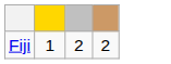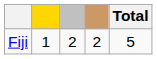+ column: Total | 5
